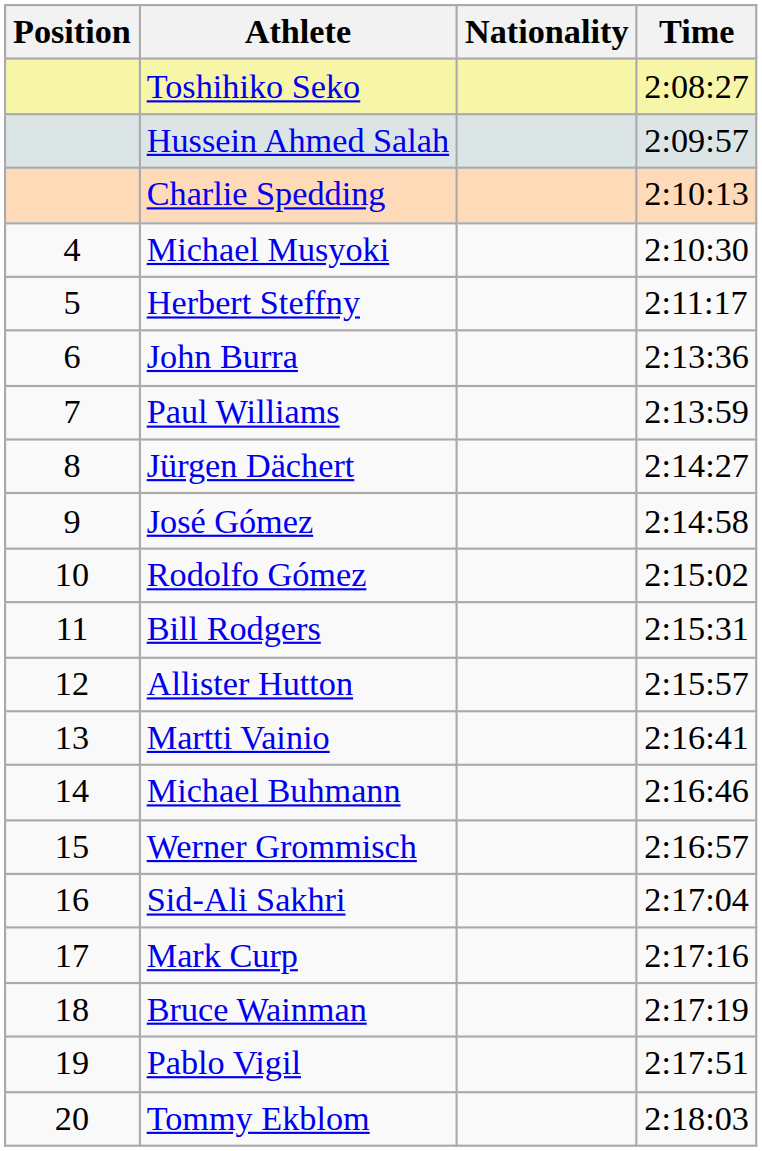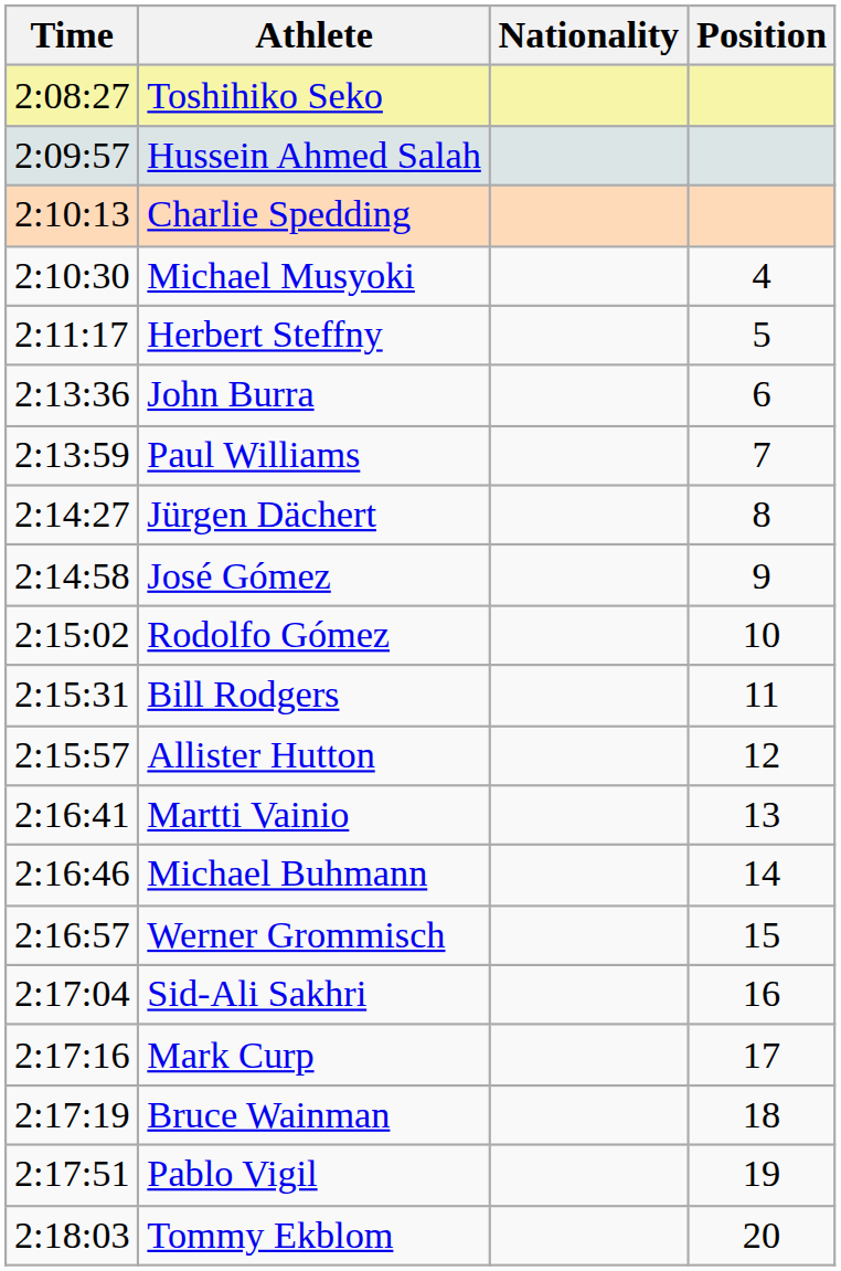columns swapped: Position <-> Time
